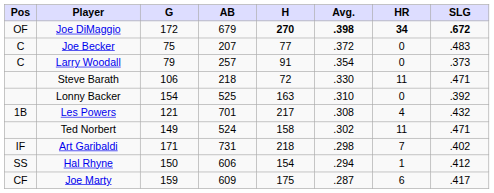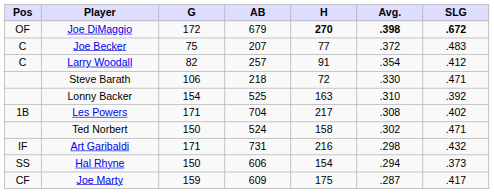- column: HR | 34 | 0 | 0 | 11 | 0 | 4 | 11 | 7 | 1 | 6
Larry Woodall | G: 79 -> 82
Larry Woodall | SLG: .373 -> .412
Les Powers | G: 121 -> 171
Les Powers | AB: 701 -> 704
Les Powers | SLG: .432 -> .402
Ted Norbert | G: 149 -> 150
Art Garibaldi | H: 218 -> 216
Art Garibaldi | SLG: .402 -> .432
Hal Rhyne | SLG: .412 -> .373
